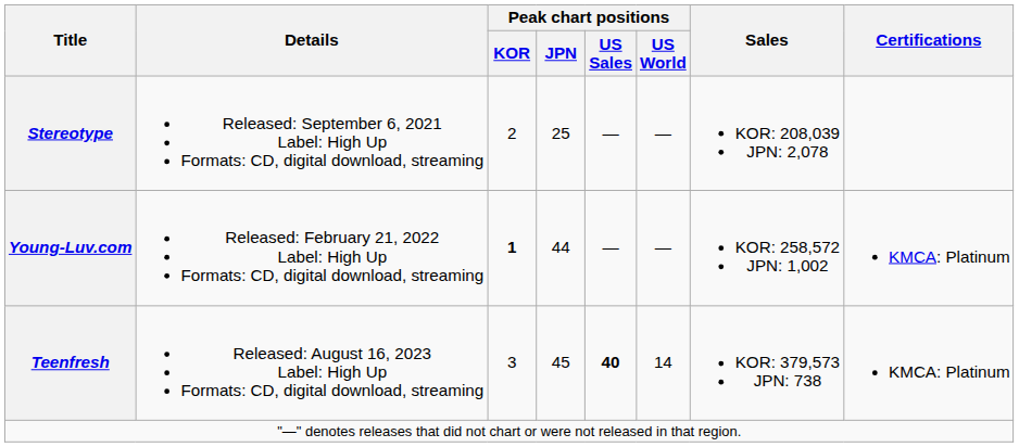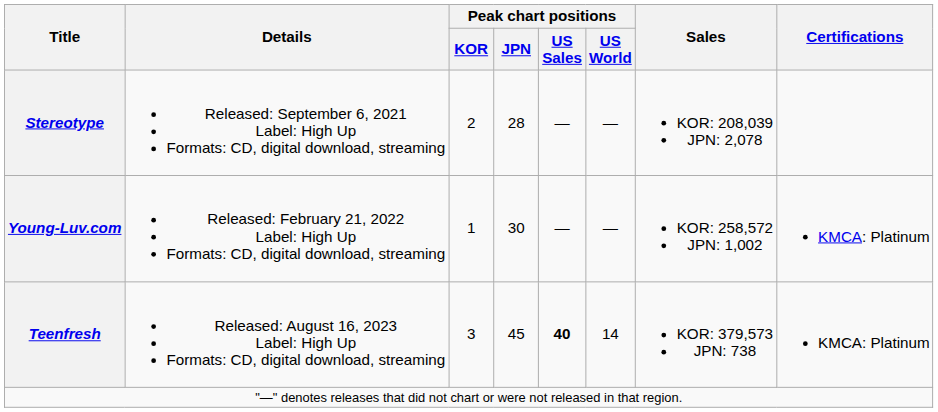Stereotype | Peak chart positions / JPN: 25 -> 28
Young-Luv.com | Peak chart positions / KOR: bold -> normal
Young-Luv.com | Peak chart positions / JPN: 44 -> 30
